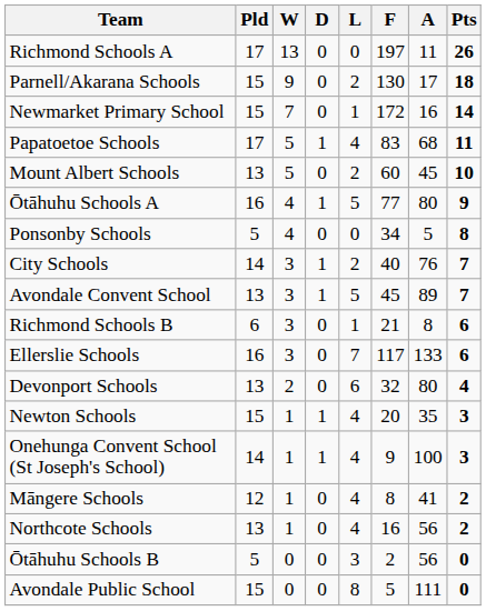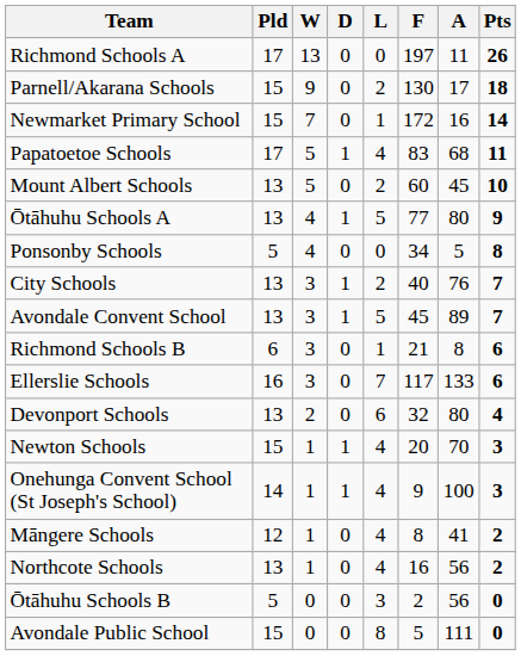Ōtāhuhu Schools A | Pld: 16 -> 13
City Schools | Pld: 14 -> 13
Newton Schools | A: 35 -> 70
